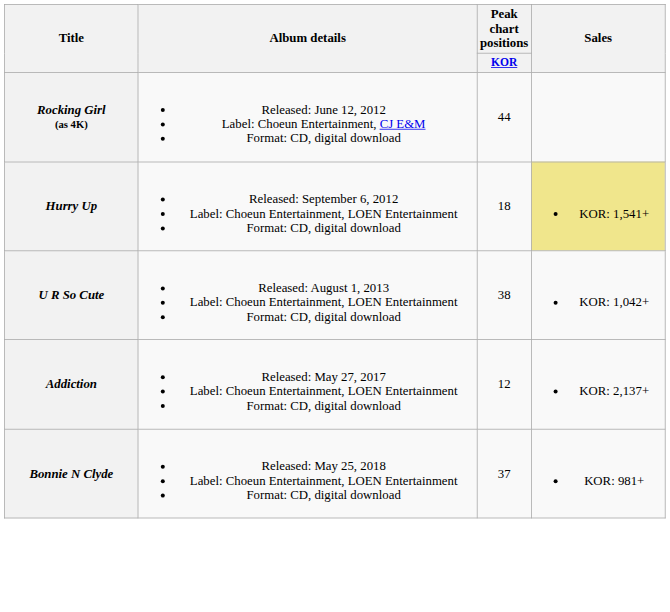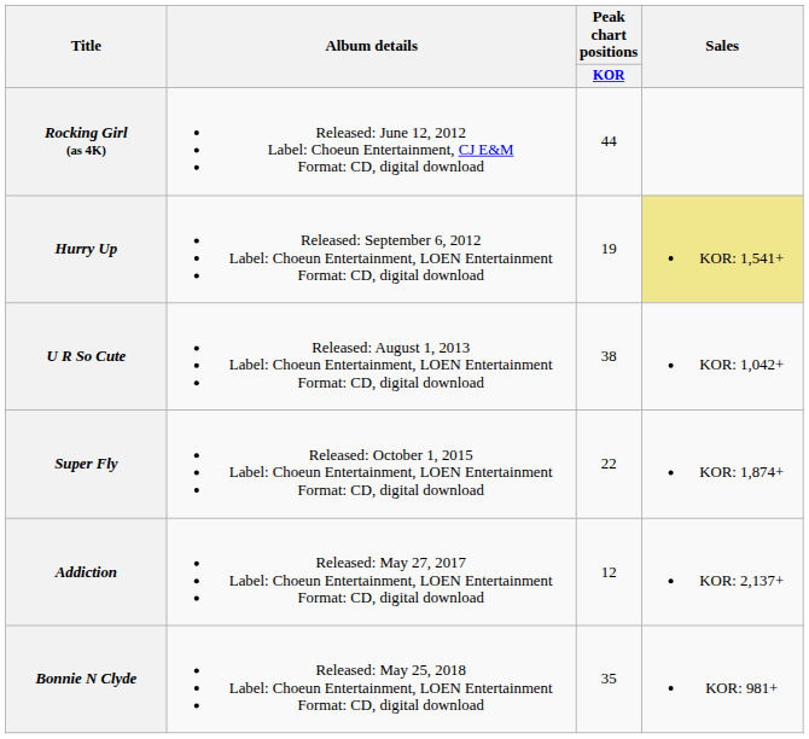Hurry Up | Peak chart positions / KOR: 18 -> 19
+ row: Super Fly | Released: October 1, 2015 Label: Choeun Entertainment, LOEN Entertainment Format: CD, digital download | 22 | KOR: 1,874+
Bonnie N Clyde | Peak chart positions / KOR: 37 -> 35
